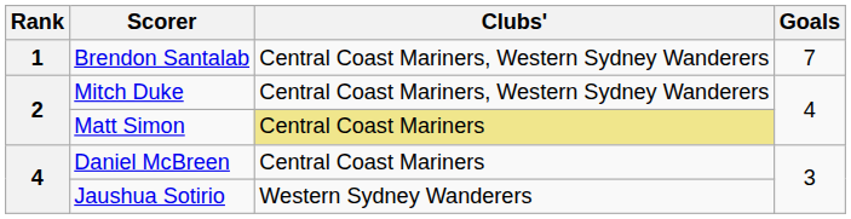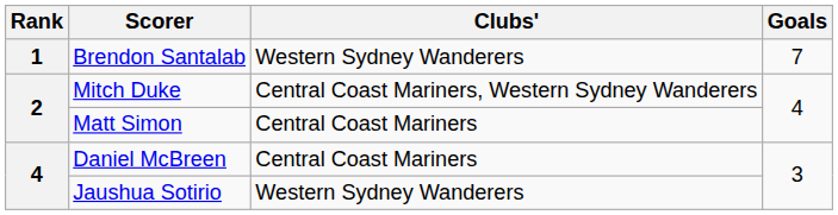Brendon Santalab | Clubs': Central Coast Mariners, Western Sydney Wanderers -> Western Sydney Wanderers
Matt Simon | Clubs': khaki background -> no background
